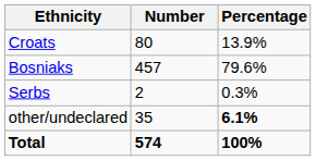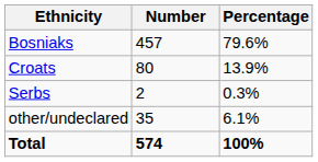rows swapped: Bosniaks <-> Croats
other/undeclared | Percentage: bold -> normal
